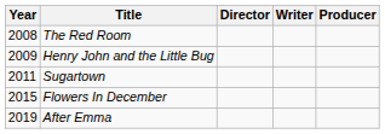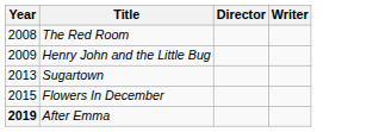- column: Producer
Sugartown | Year: 2011 -> 2013
After Emma | Year: normal -> bold
